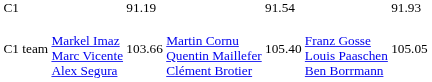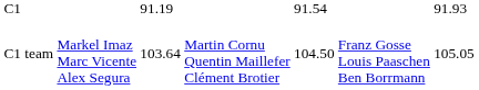C1 team | column 3: 103.66 -> 103.64
C1 team | column 5: 105.40 -> 104.50
